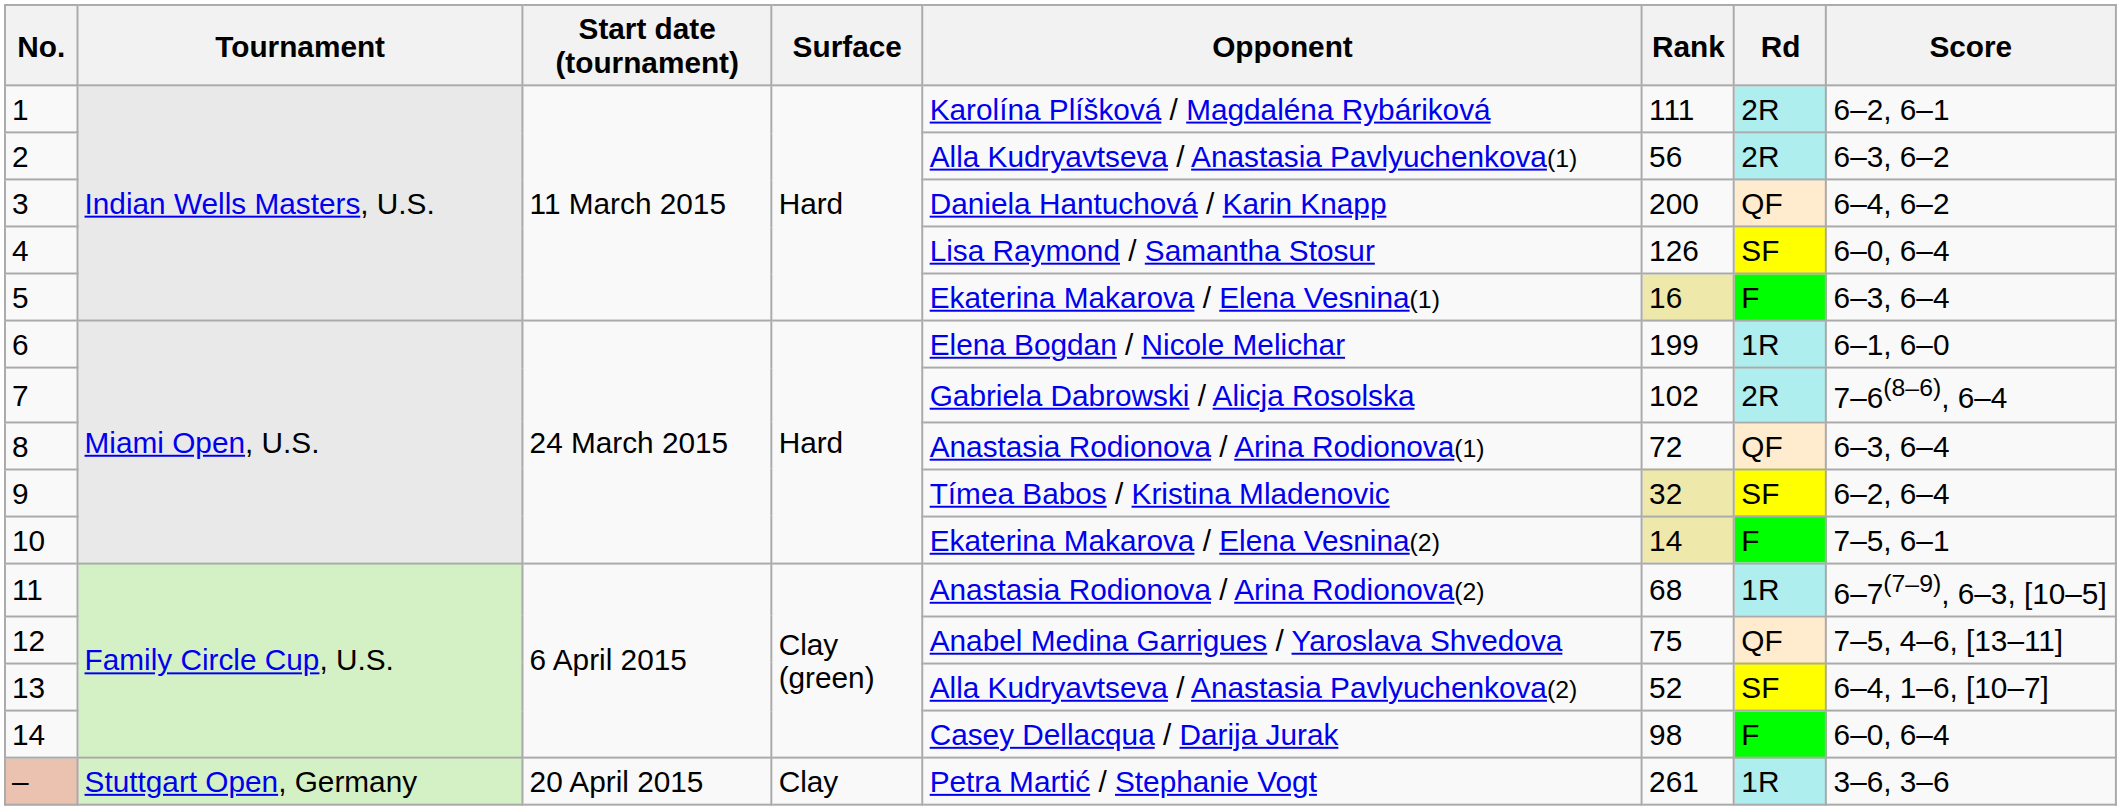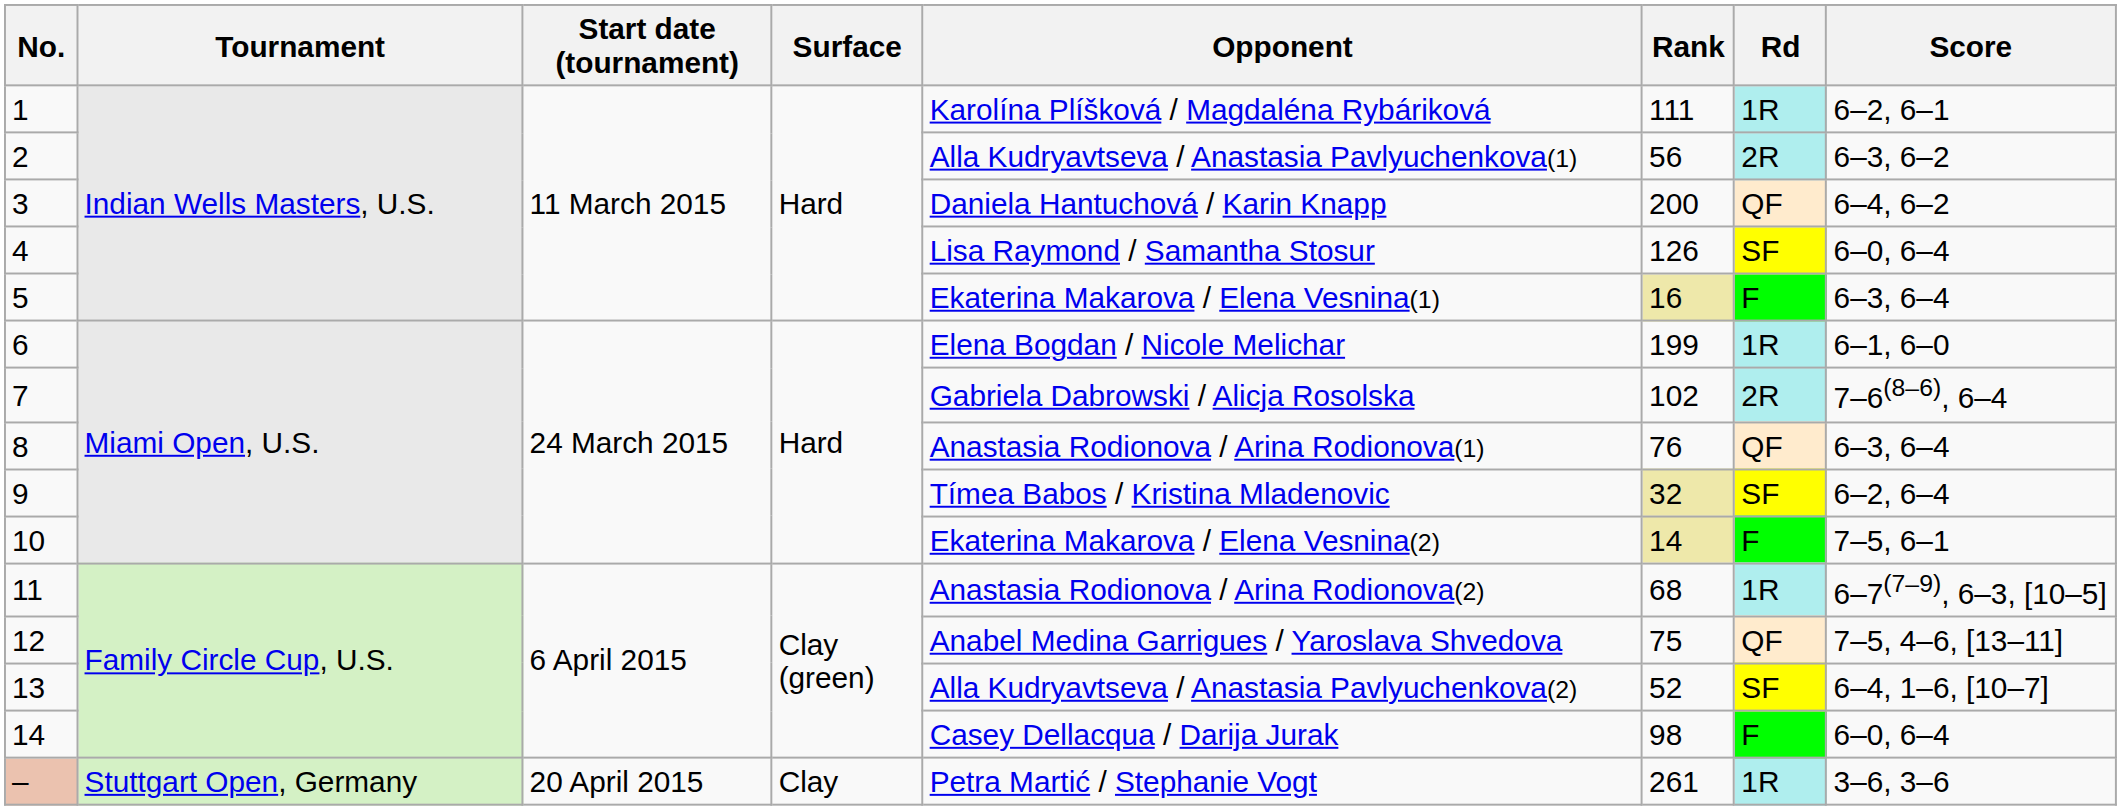1 | Rd: 2R -> 1R
8 | Rank: 72 -> 76
